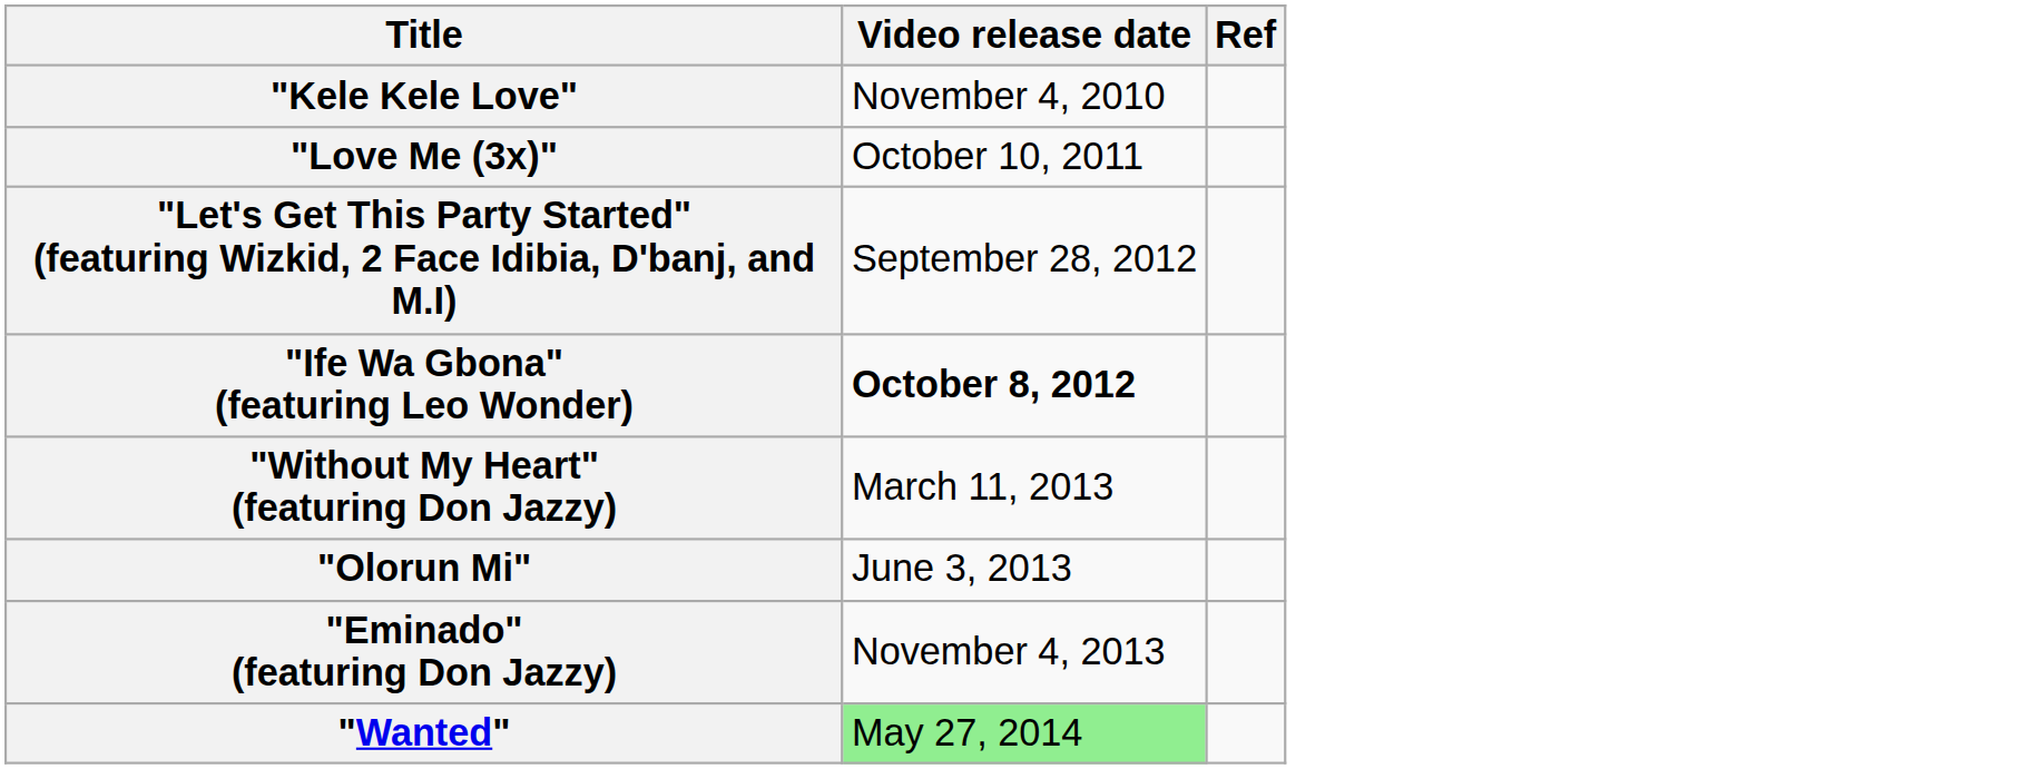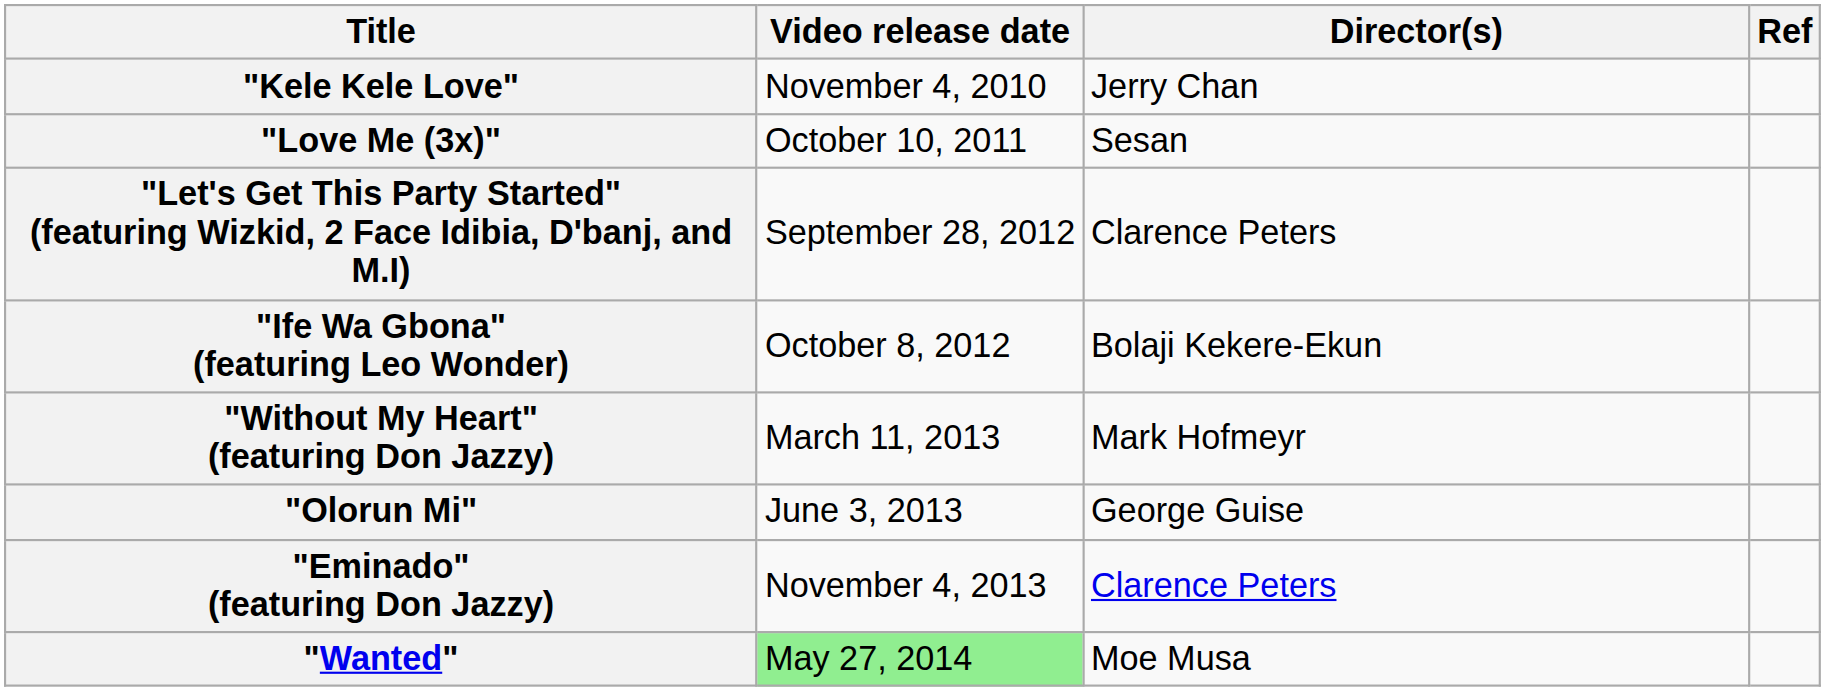+ column: Director(s) | Jerry Chan | Sesan | Clarence Peters | Bolaji Kekere-Ekun | Mark Hofmeyr | George Guise | Clarence Peters | Moe Musa
"Ife Wa Gbona" (featuring Leo Wonder) | Video release date: bold -> normal
